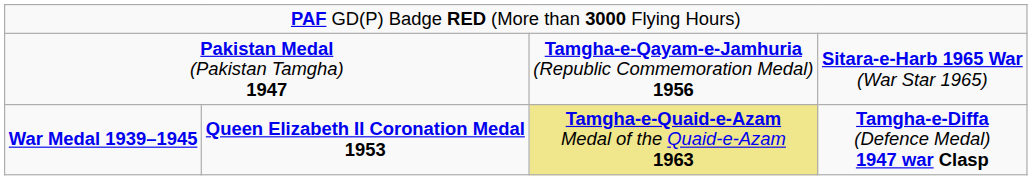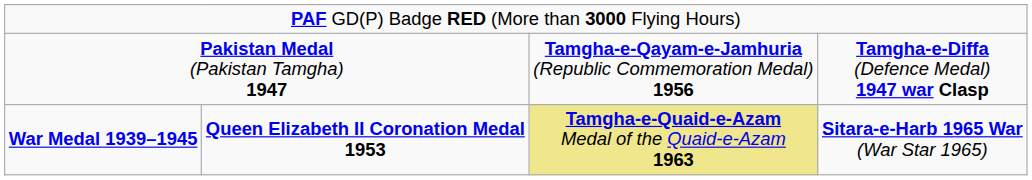Pakistan Medal (Pakistan Tamgha) 1947 | column 4: Sitara-e-Harb 1965 War (War Star 1965) -> Tamgha-e-Diffa (Defence Medal) 1947 war Clasp
War Medal 1939–1945 | column 4: Tamgha-e-Diffa (Defence Medal) 1947 war Clasp -> Sitara-e-Harb 1965 War (War Star 1965)
